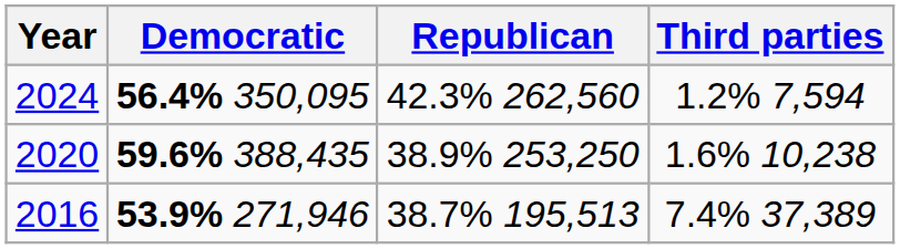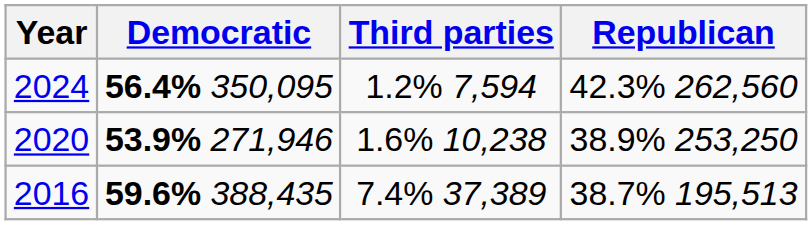columns swapped: Republican <-> Third parties
2020 | Democratic: 59.6% 388,435 -> 53.9% 271,946
2016 | Democratic: 53.9% 271,946 -> 59.6% 388,435
